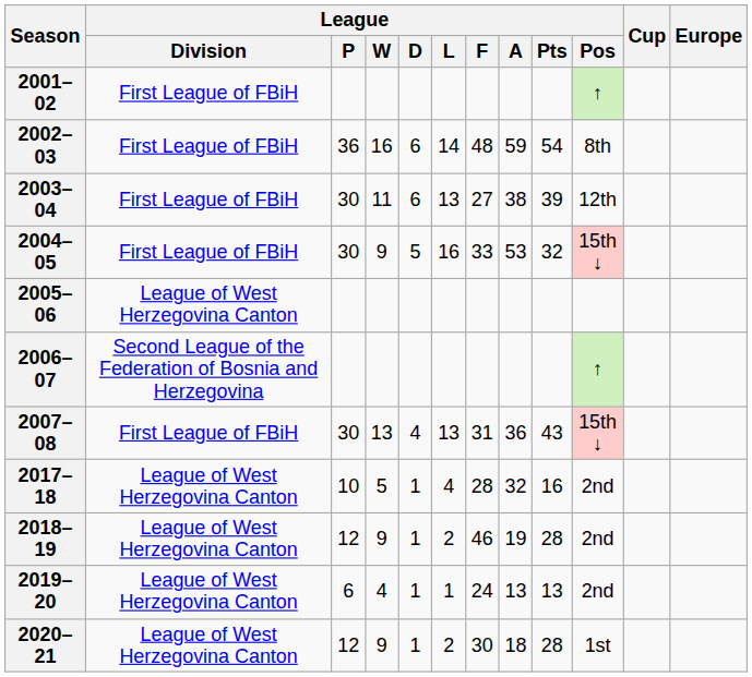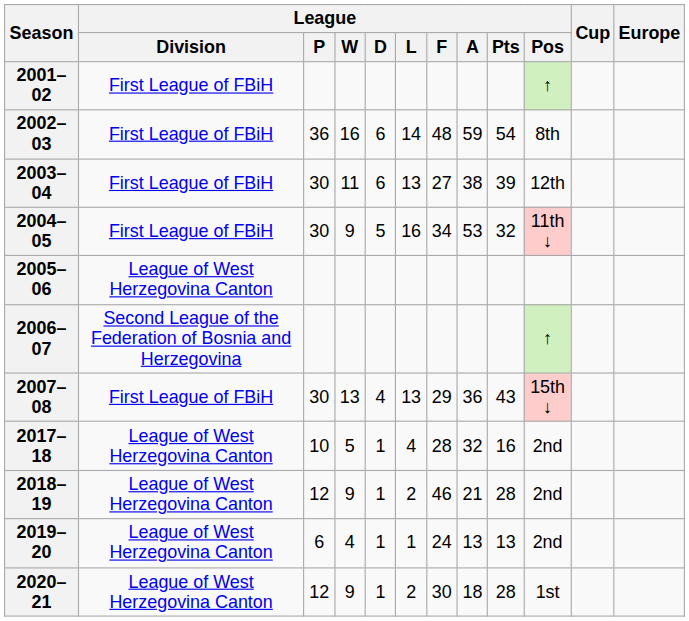2004–05 | League / F: 33 -> 34
2004–05 | League / Pos: 15th ↓ -> 11th ↓
2007–08 | League / F: 31 -> 29
2018–19 | League / A: 19 -> 21
